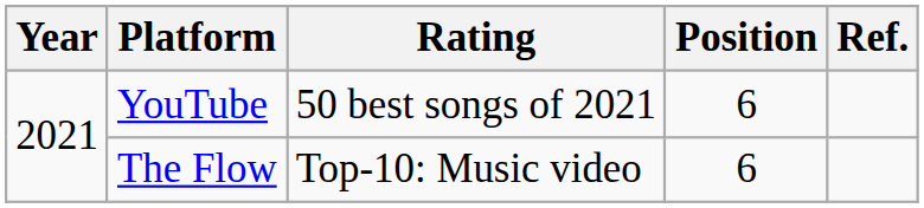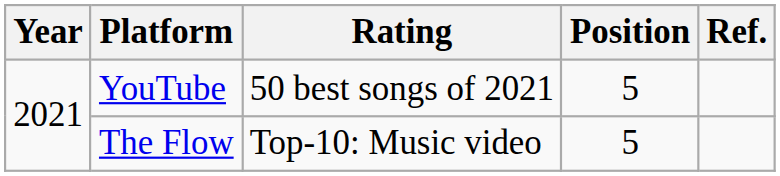YouTube | Position: 6 -> 5
The Flow | Position: 6 -> 5
